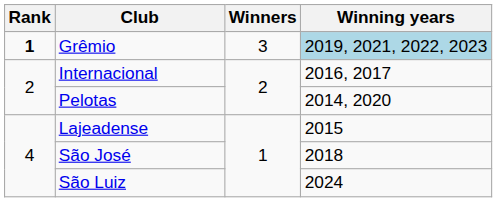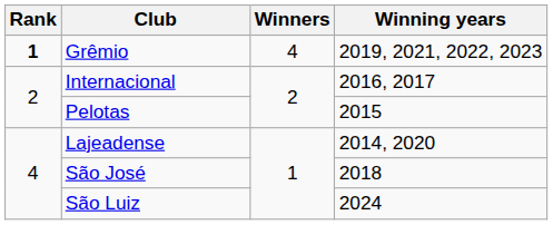Grêmio | Winners: 3 -> 4
Grêmio | Winning years: lightblue background -> no background
Pelotas | Winning years: 2014, 2020 -> 2015
Lajeadense | Winning years: 2015 -> 2014, 2020
